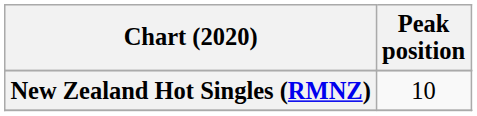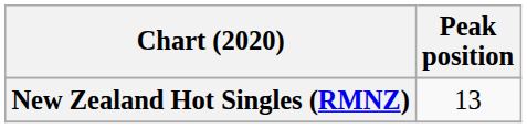New Zealand Hot Singles (RMNZ) | Peak position: 10 -> 13
